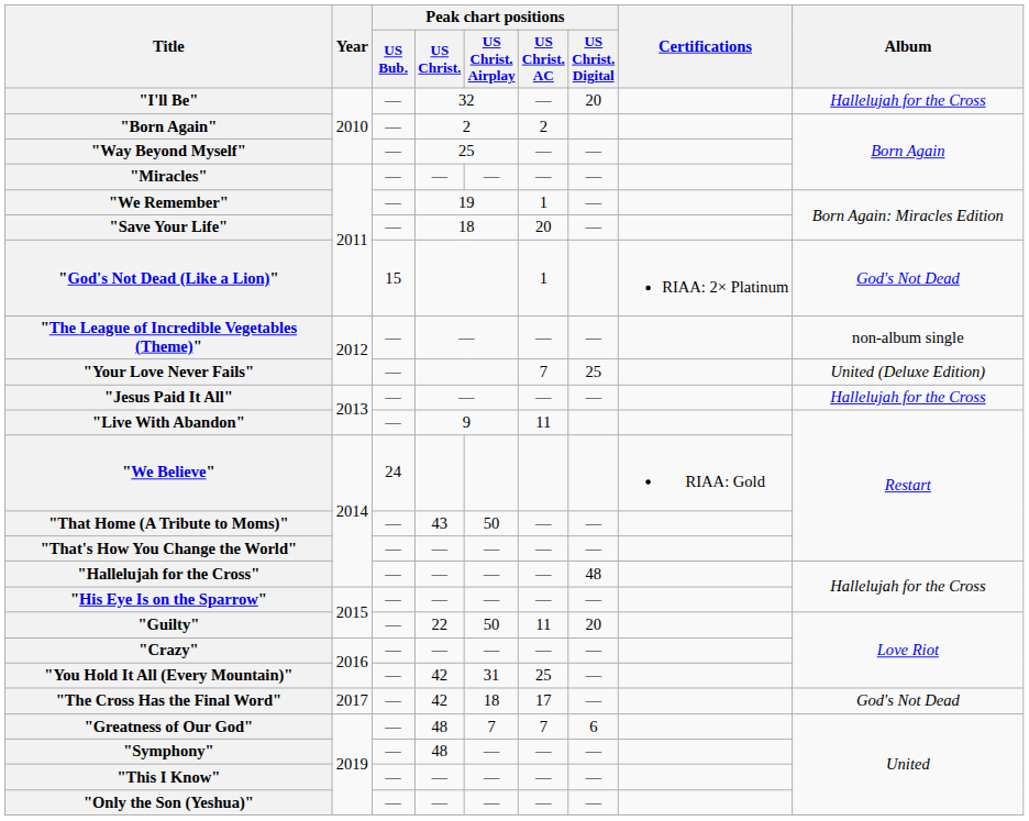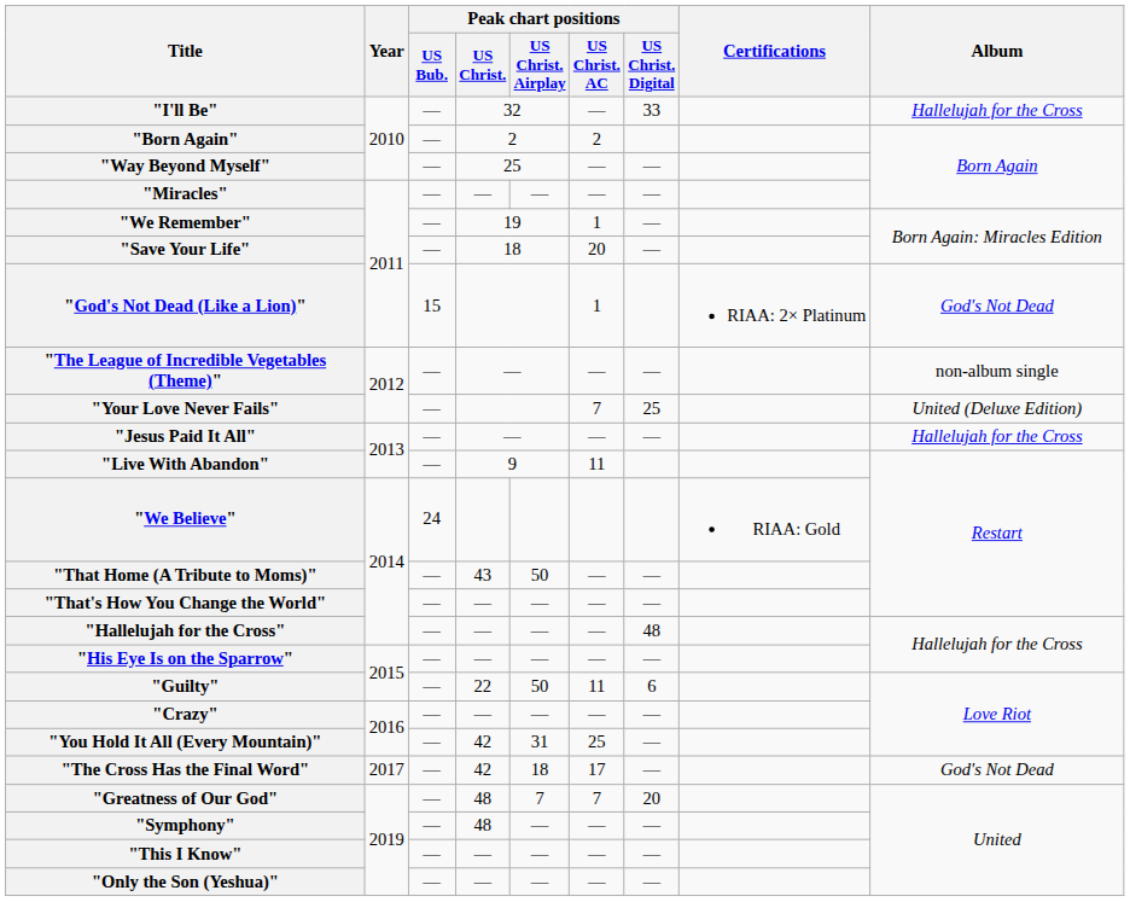"I'll Be" | Peak chart positions / US Christ. Digital: 20 -> 33
"Guilty" | Peak chart positions / US Christ. Digital: 20 -> 6
"Greatness of Our God" | Peak chart positions / US Christ. Digital: 6 -> 20
